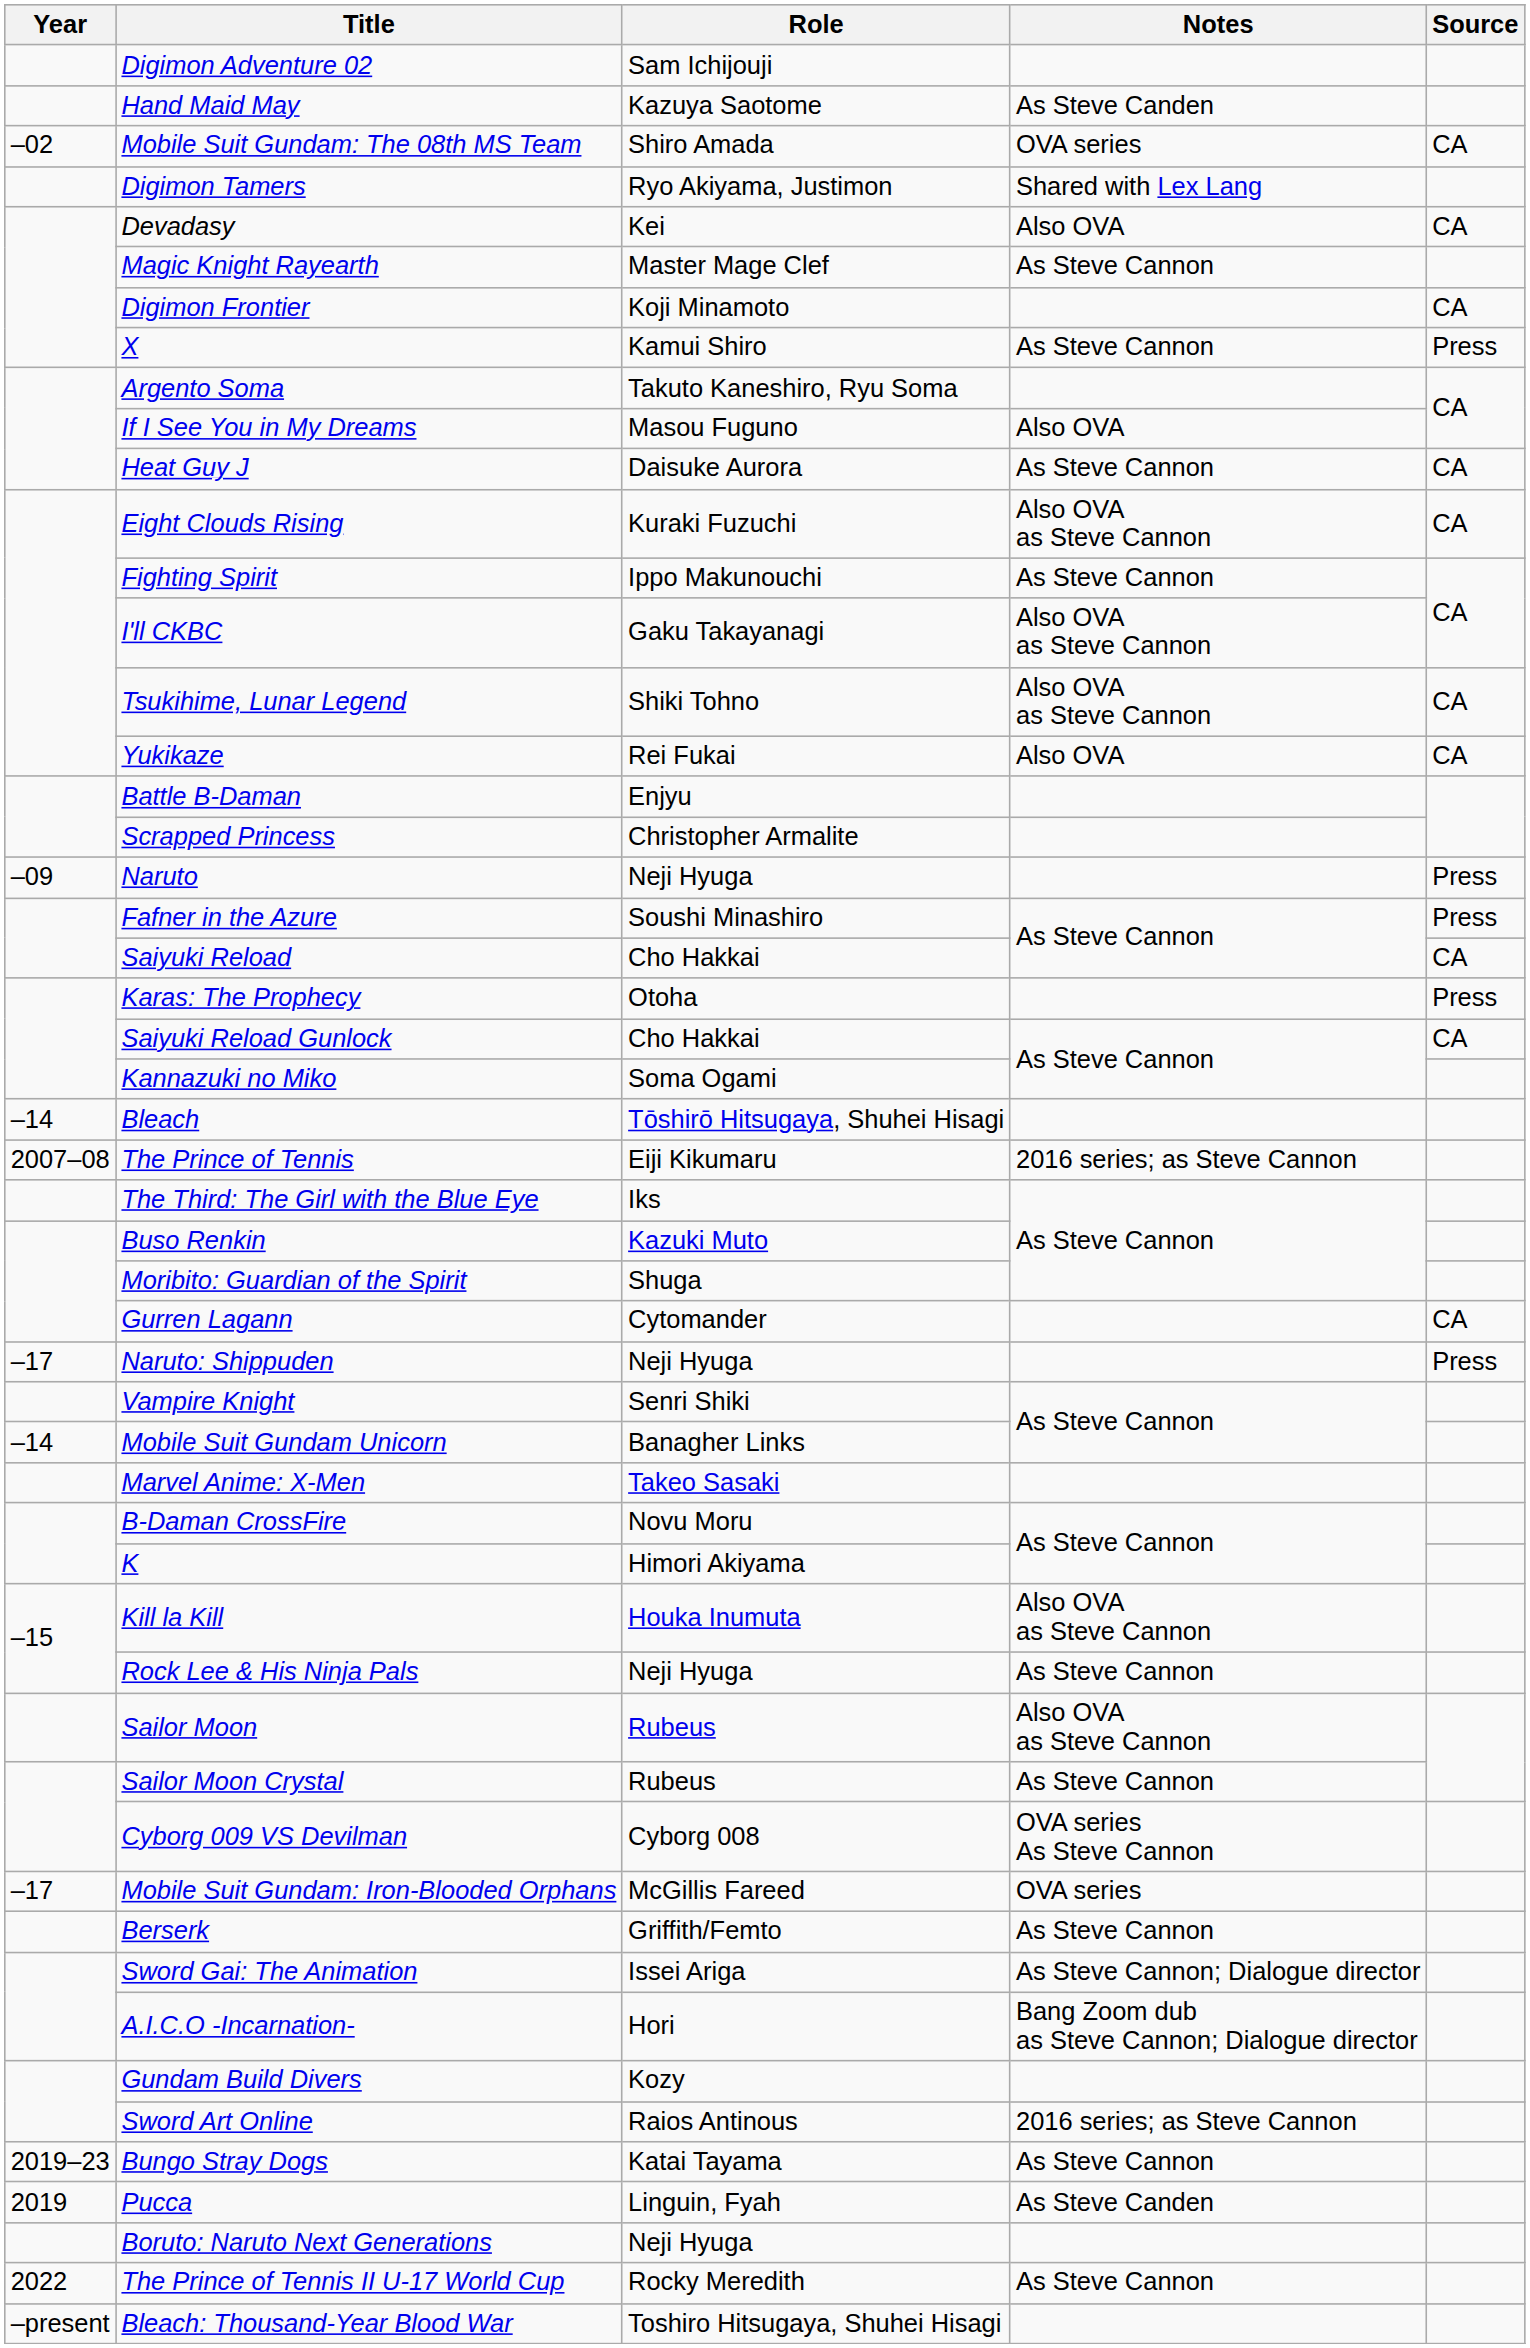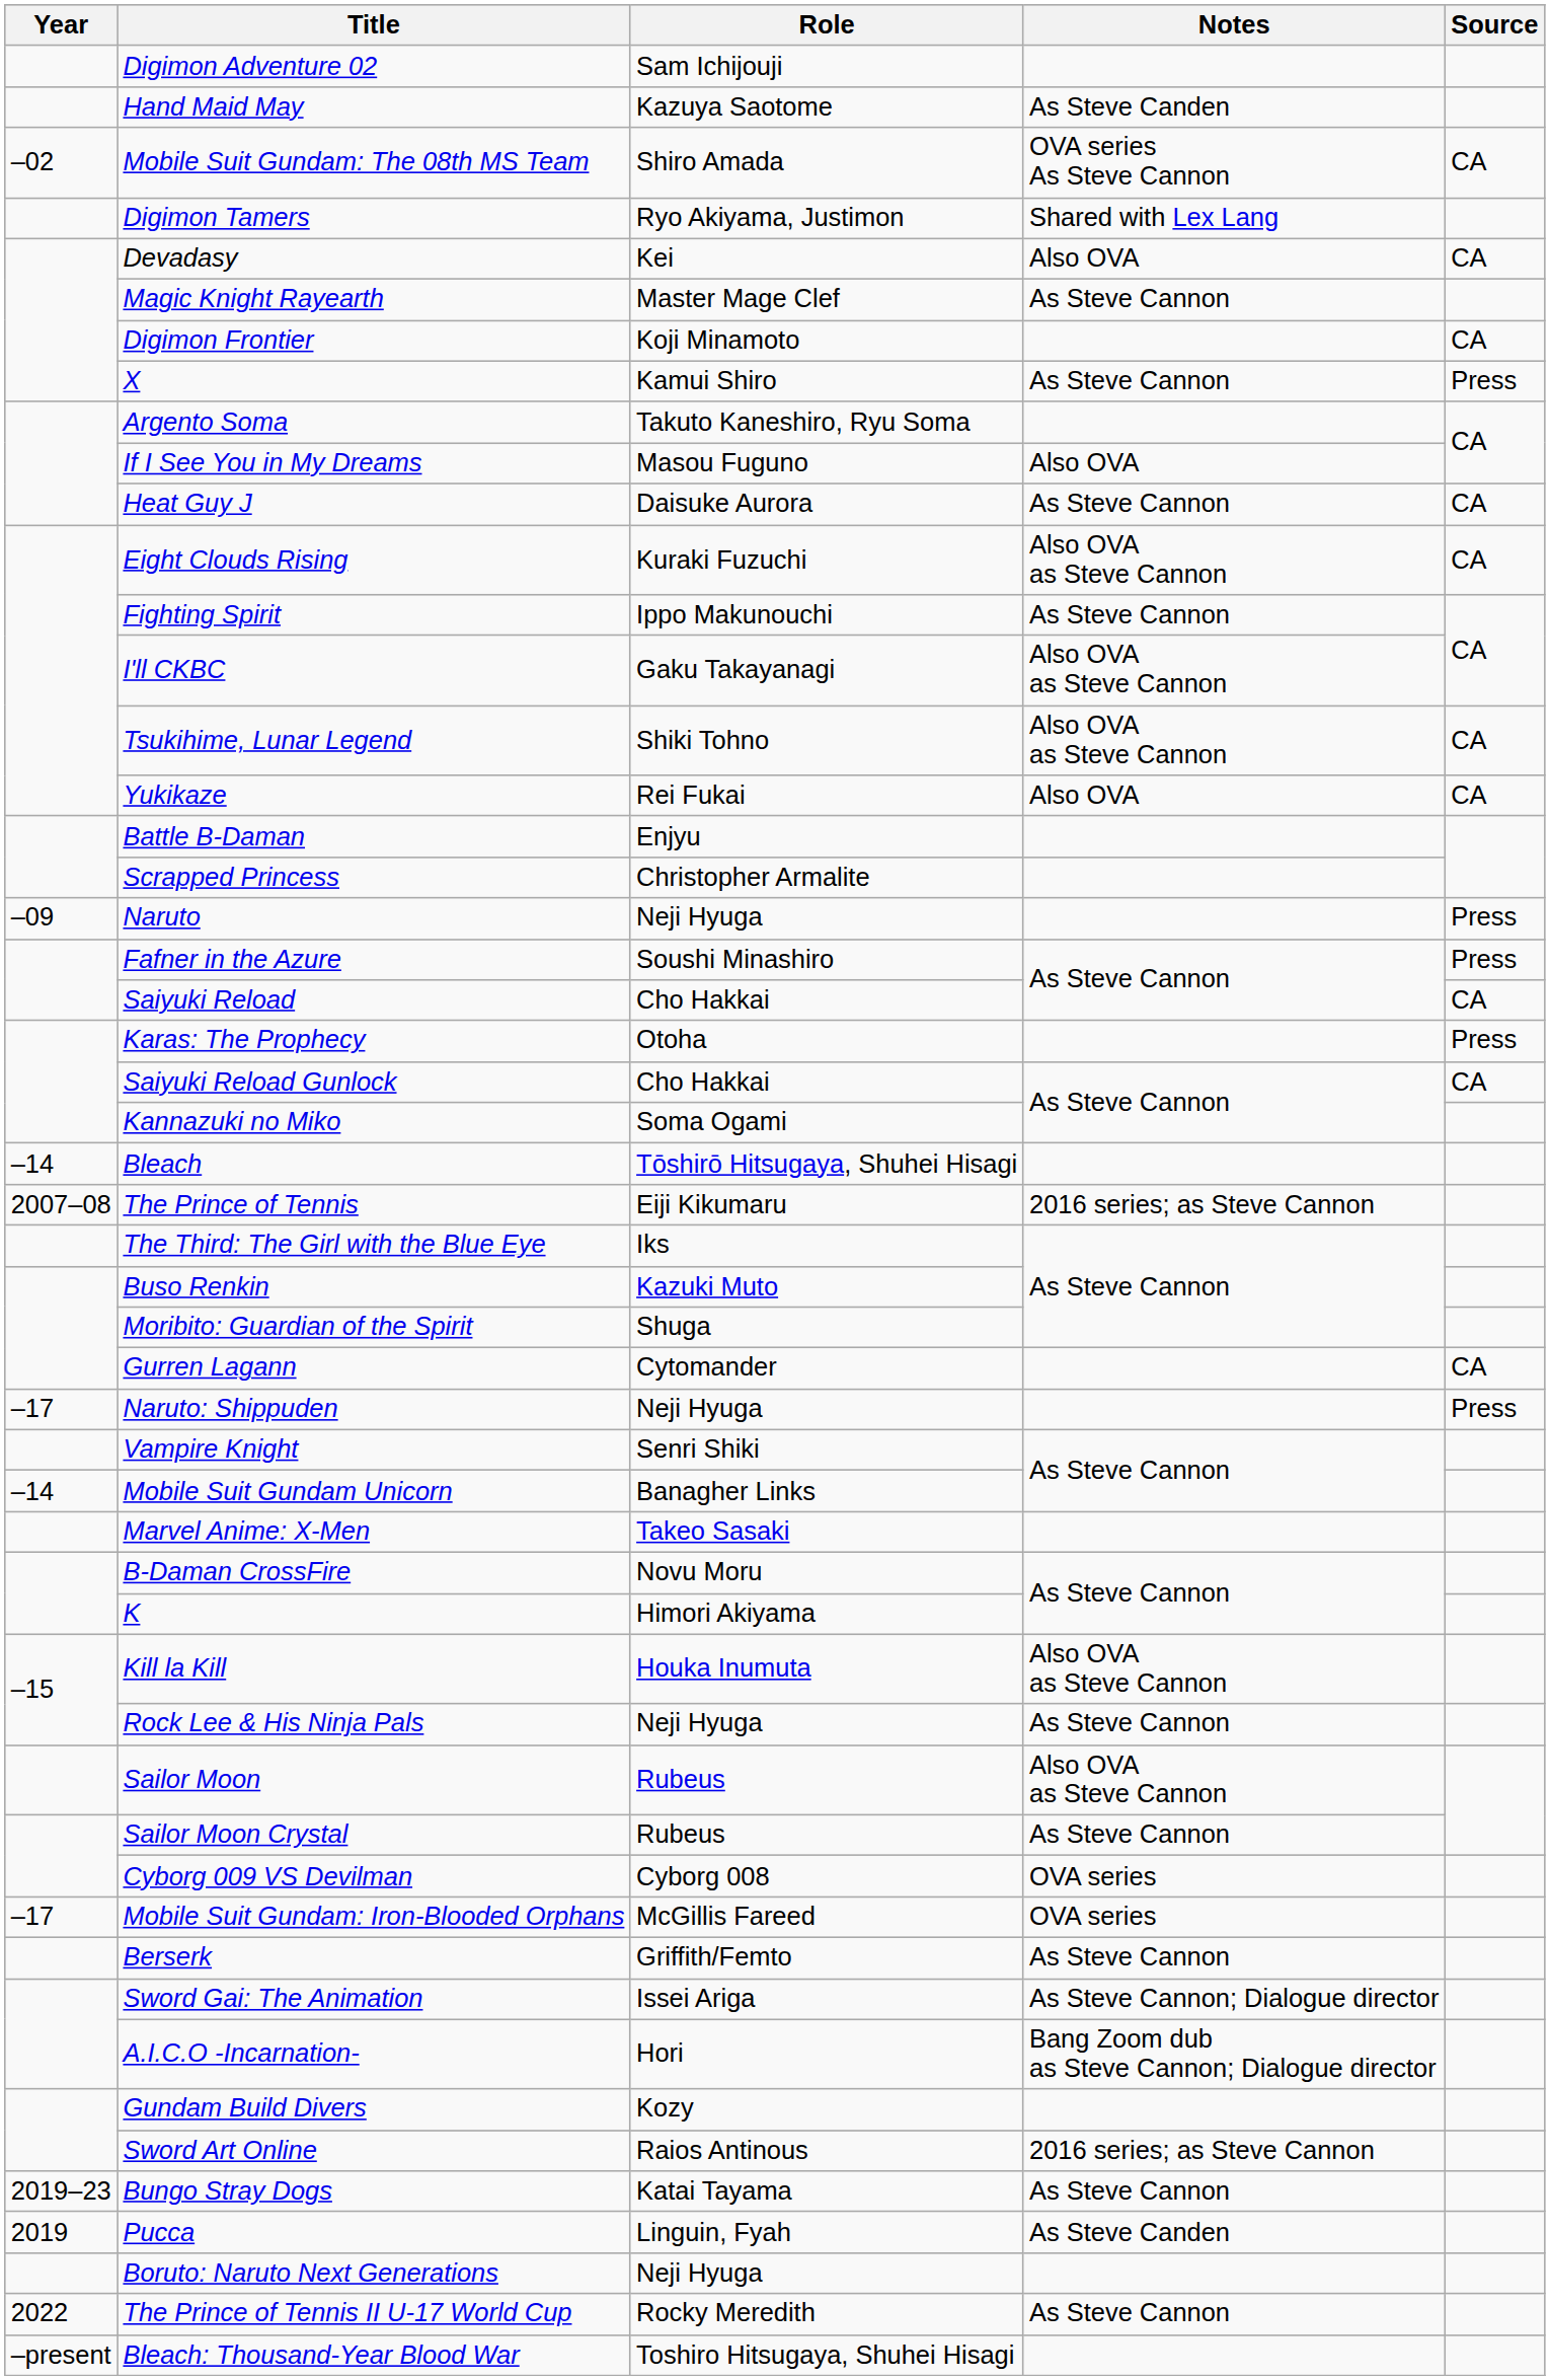Mobile Suit Gundam: The 08th MS Team | Notes: OVA series -> OVA series As Steve Cannon
Cyborg 009 VS Devilman | Notes: OVA series As Steve Cannon -> OVA series
